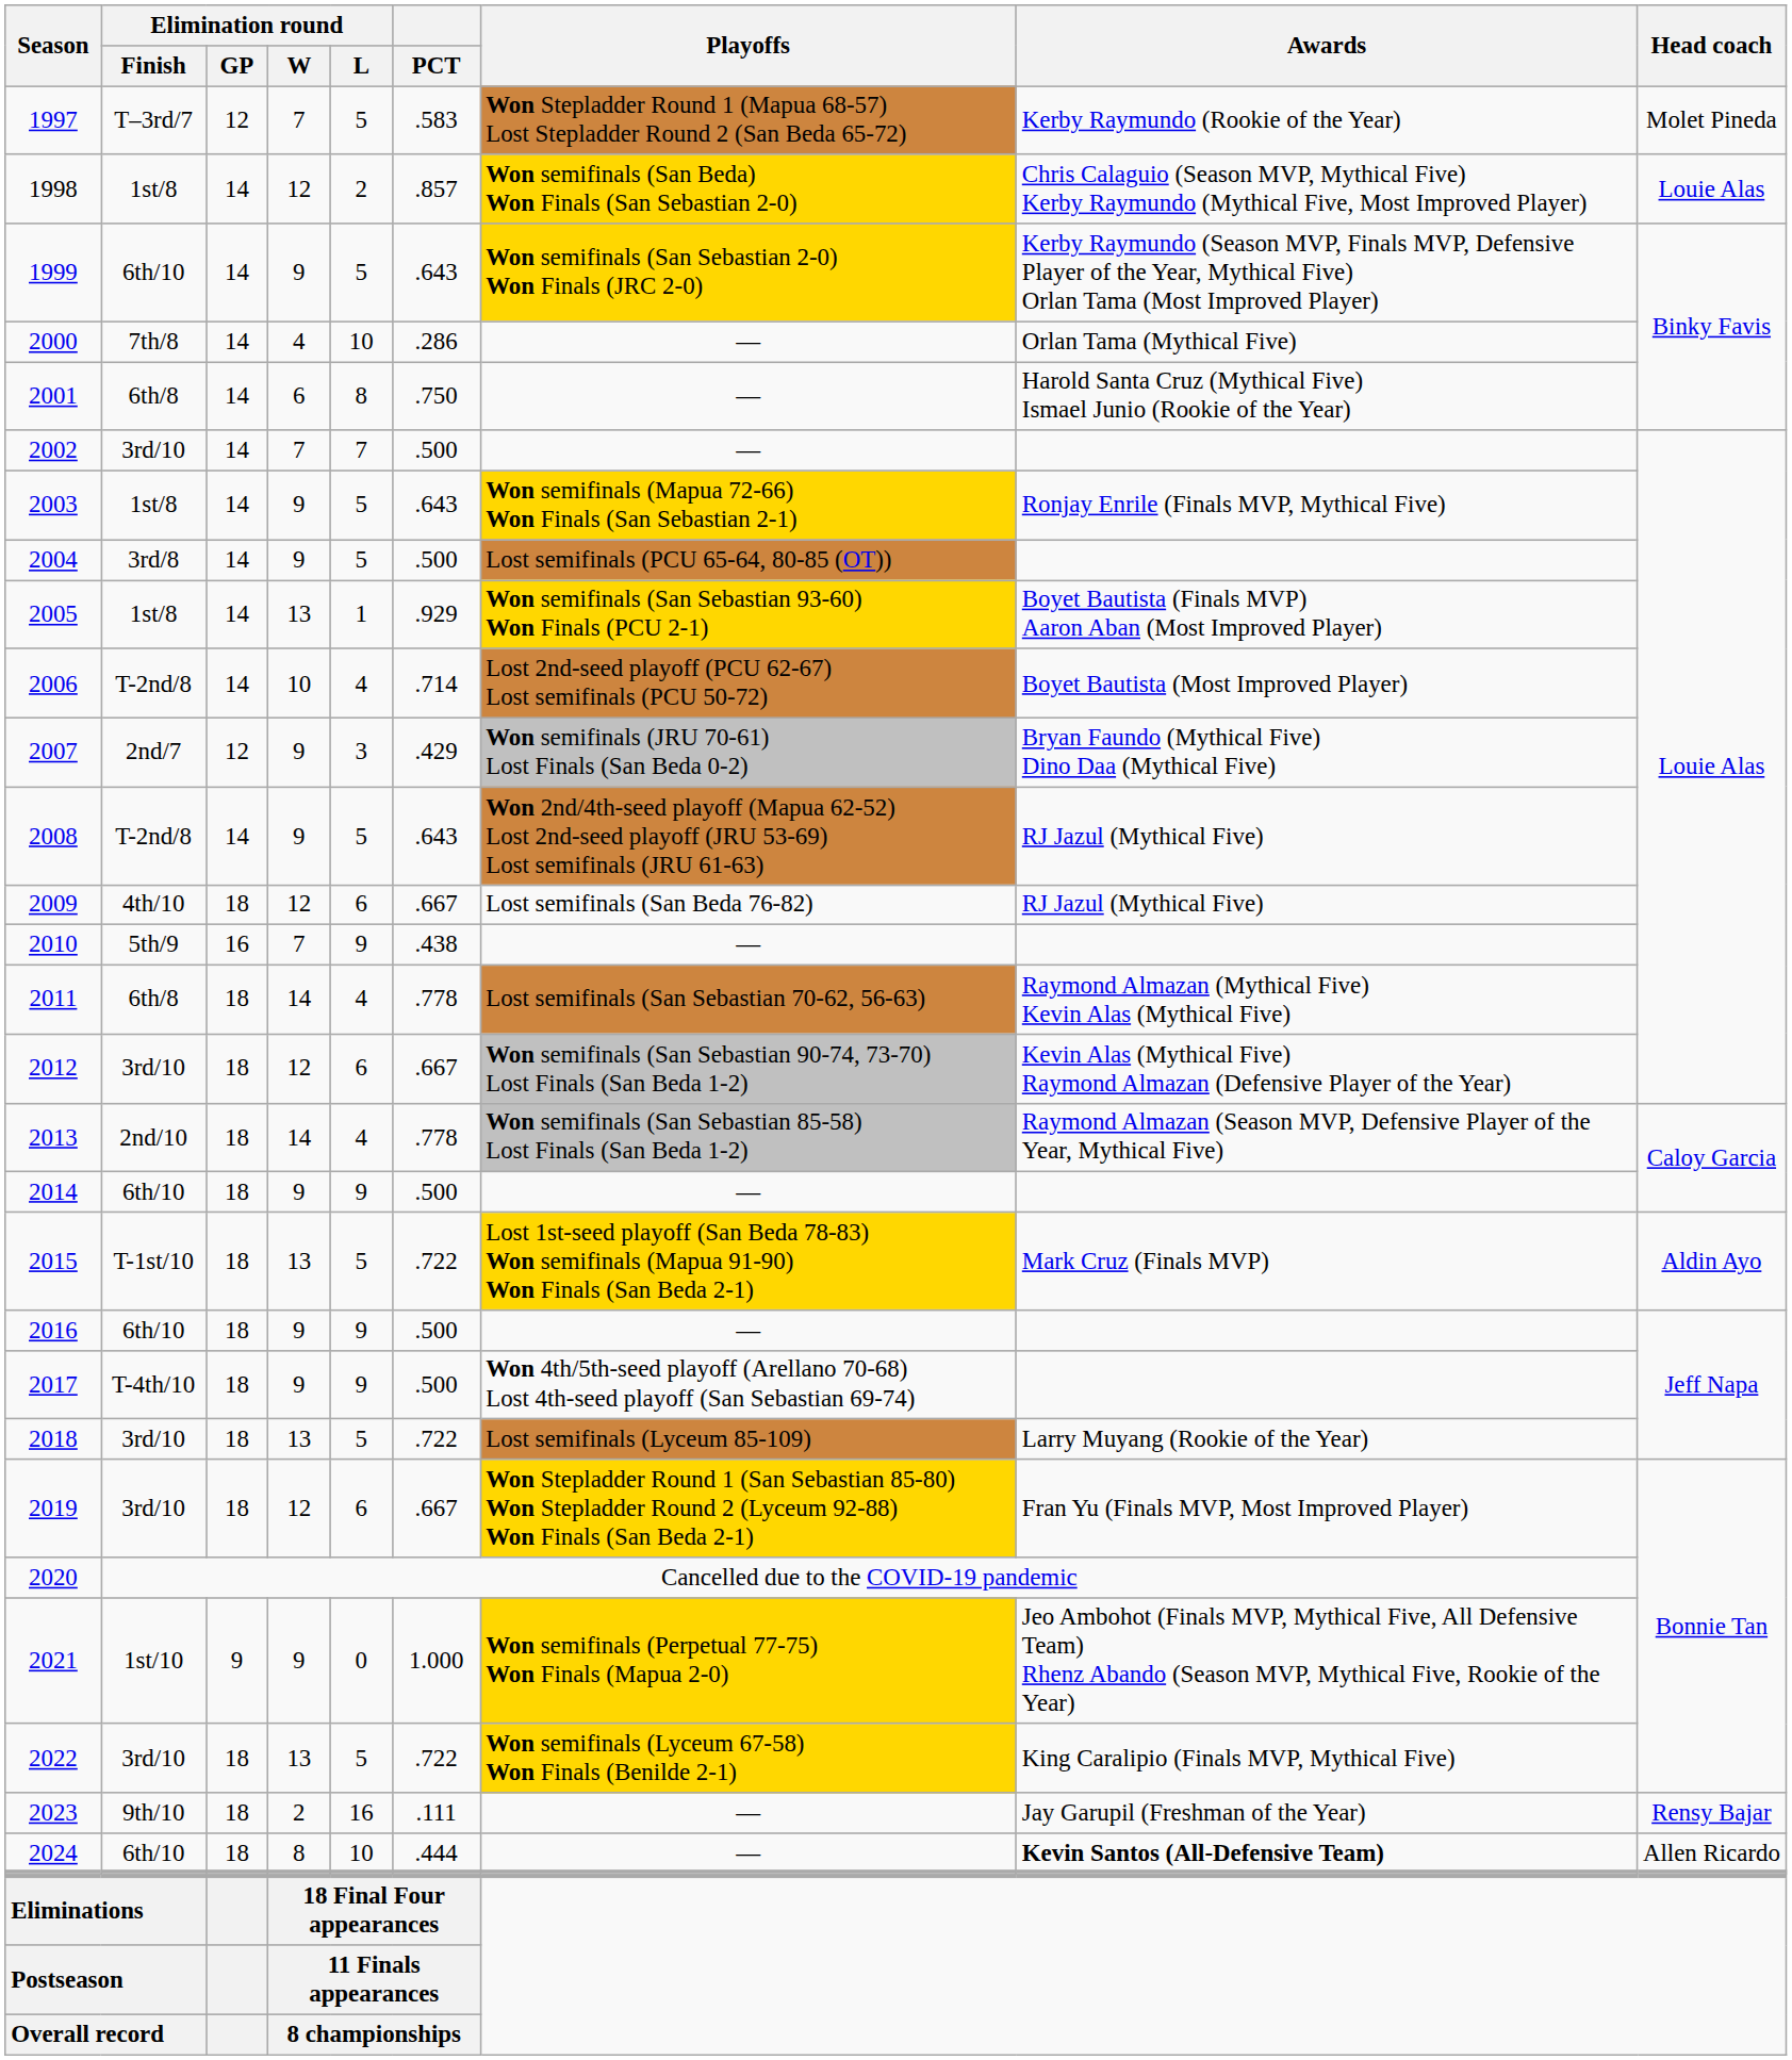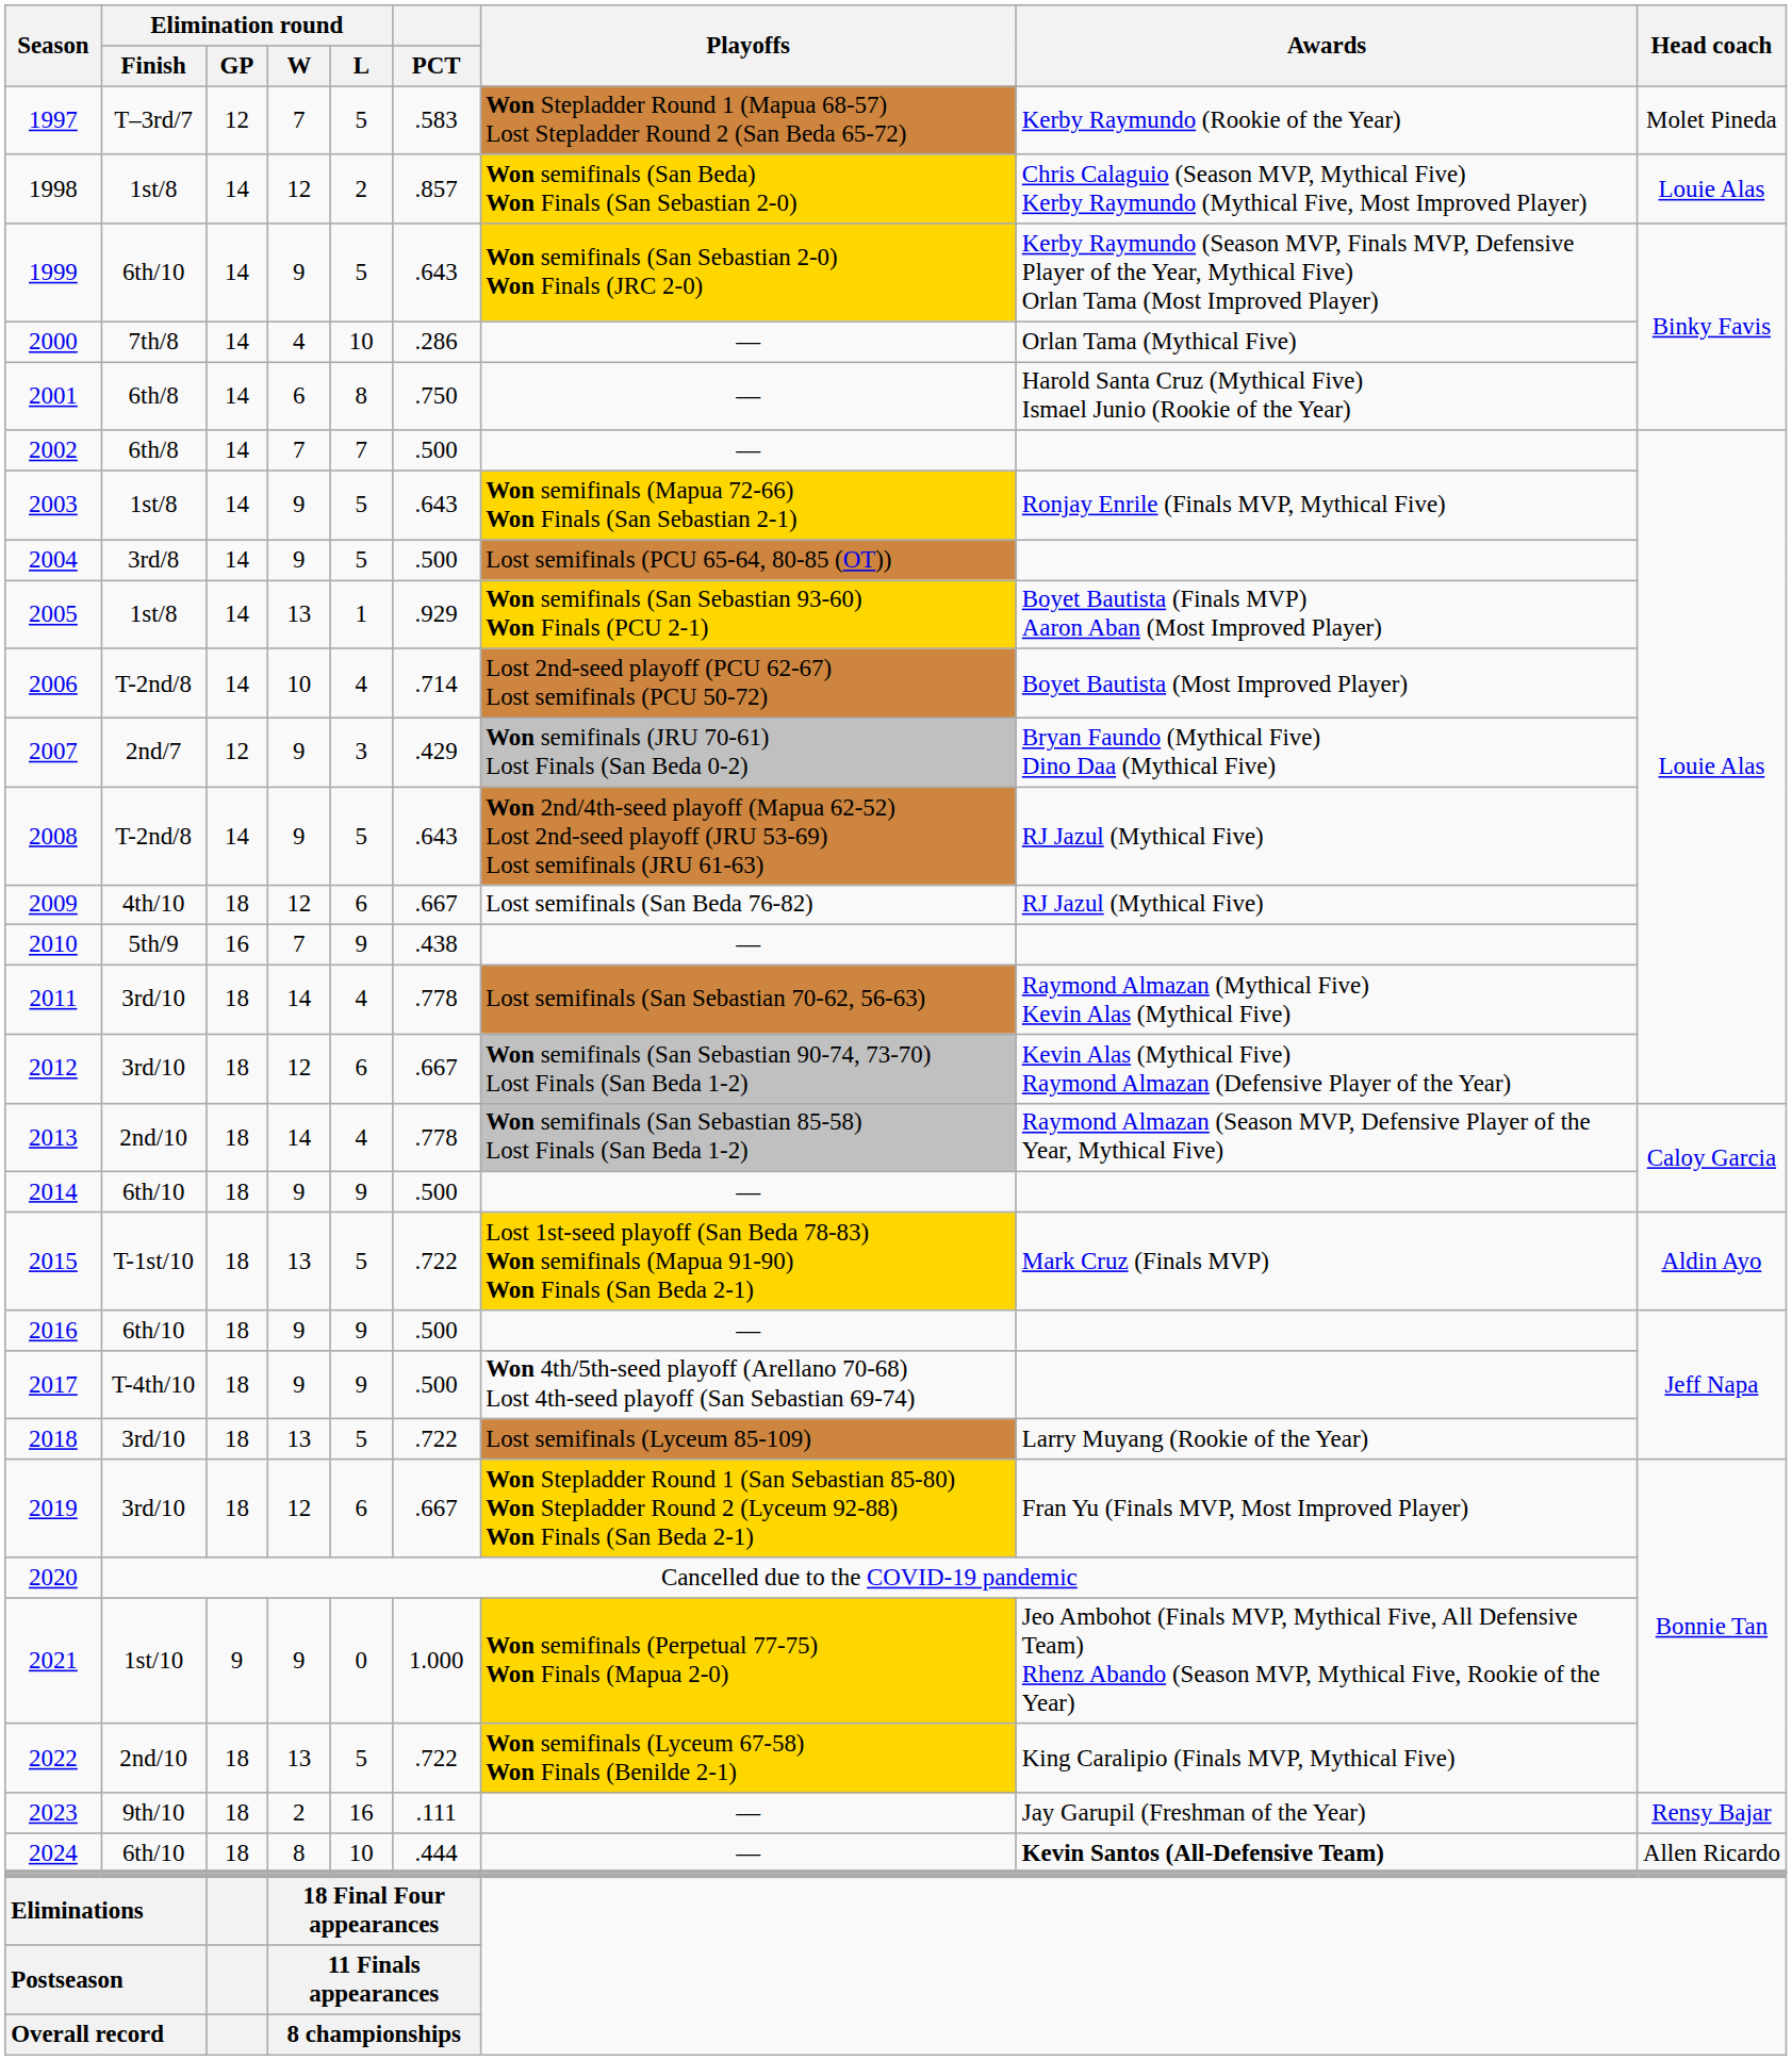2002 | Elimination round / Finish: 3rd/10 -> 6th/8
2011 | Elimination round / Finish: 6th/8 -> 3rd/10
2022 | Elimination round / Finish: 3rd/10 -> 2nd/10
